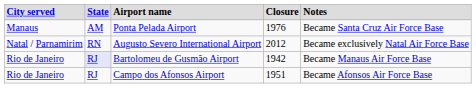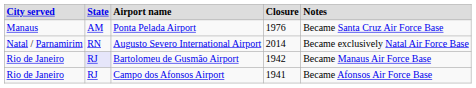Augusto Severo International Airport | column 4: 2012 -> 2014
Campo dos Afonsos Airport | column 4: 1951 -> 1941
